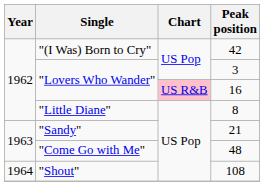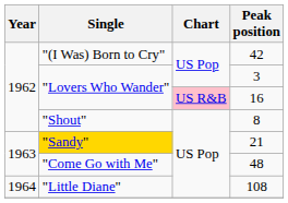8 | Single: "Little Diane" -> "Shout"
21 | Single: no background -> gold background
108 | Single: "Shout" -> "Little Diane"
